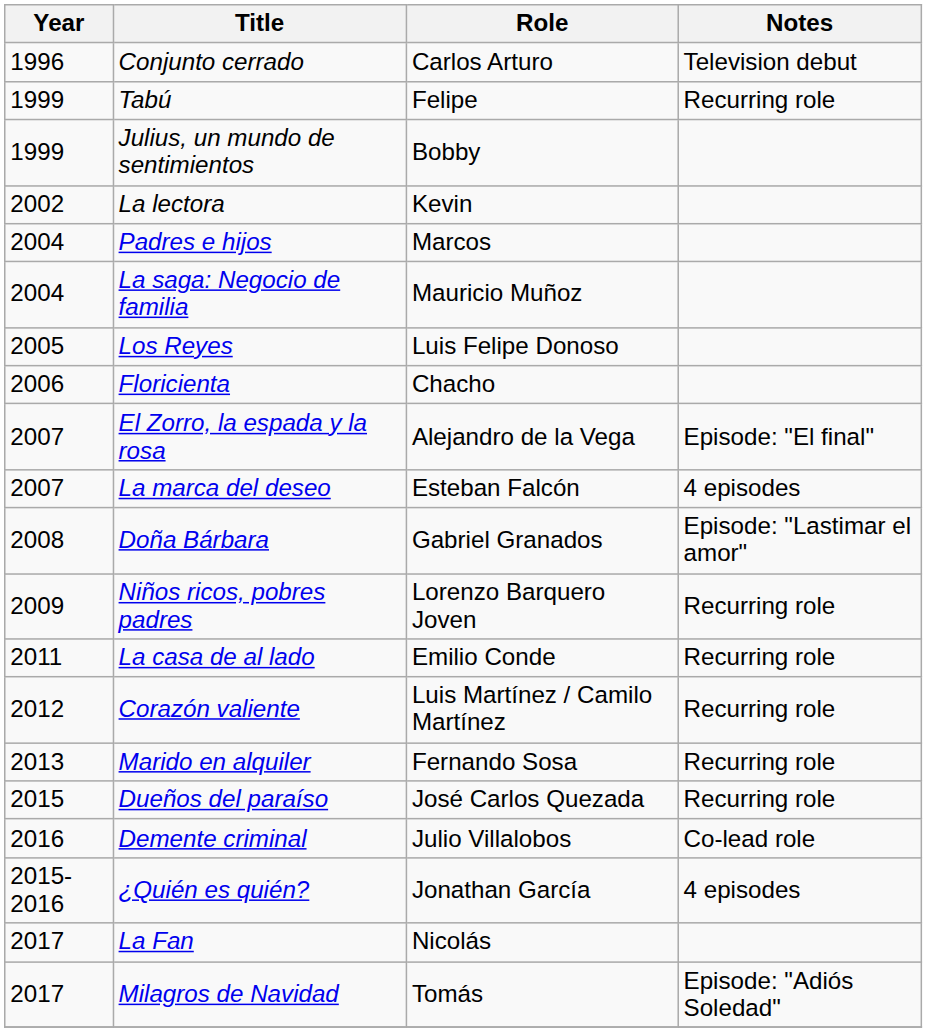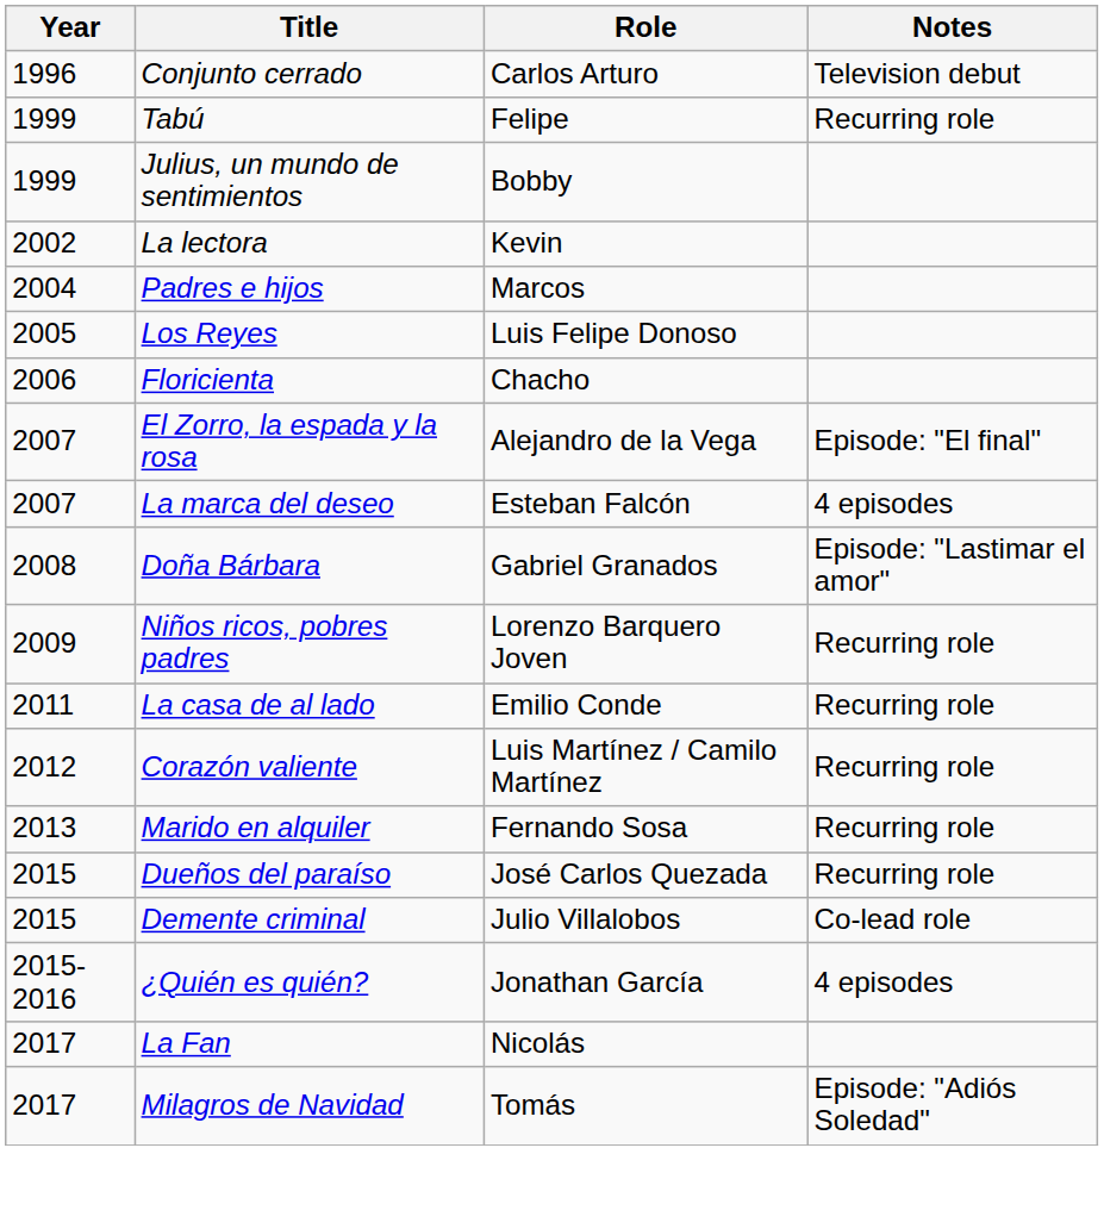- row: 2004 | La saga: Negocio de familia | Mauricio Muñoz
Demente criminal | Year: 2016 -> 2015
